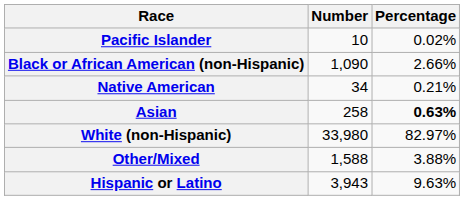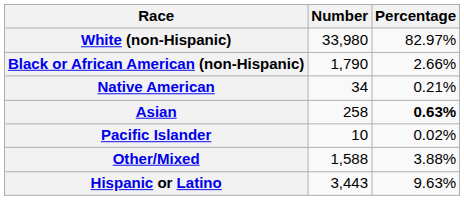rows swapped: White (non-Hispanic) <-> Pacific Islander
Black or African American (non-Hispanic) | Number: 1,090 -> 1,790
Hispanic or Latino | Number: 3,943 -> 3,443
